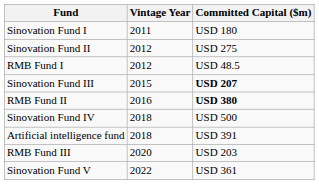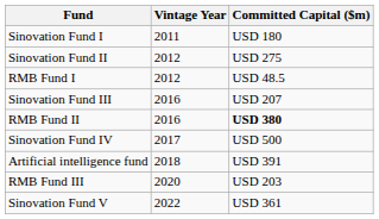Sinovation Fund III | Vintage Year: 2015 -> 2016
Sinovation Fund III | Committed Capital ($m): bold -> normal
Sinovation Fund IV | Vintage Year: 2018 -> 2017
